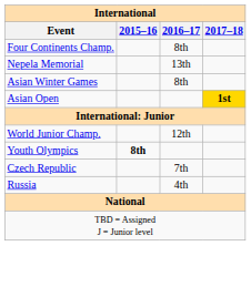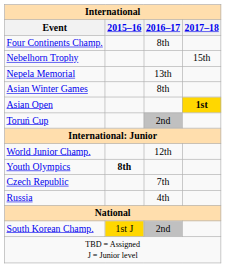+ row: Nebelhorn Trophy | 15th
+ row: Toruń Cup | 2nd
+ row: South Korean Champ. | 1st J | 2nd
